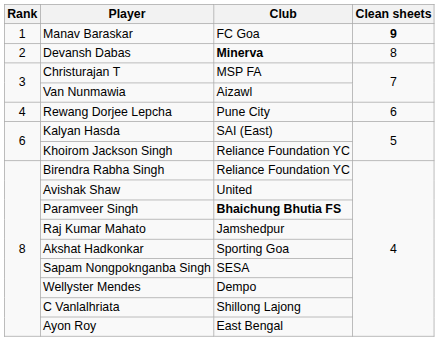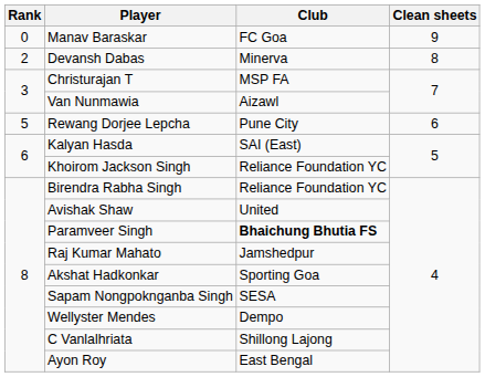Manav Baraskar | Rank: 1 -> 0
Manav Baraskar | Clean sheets: bold -> normal
Devansh Dabas | Club: bold -> normal
Rewang Dorjee Lepcha | Rank: 4 -> 5
